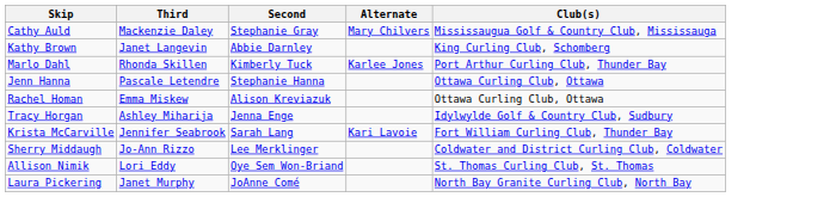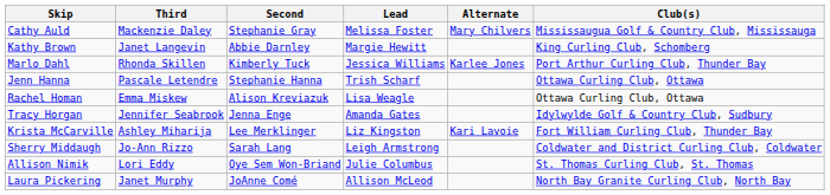+ column: Lead | Melissa Foster | Margie Hewitt | Jessica Williams | Trish Scharf | Lisa Weagle | Amanda Gates | Liz Kingston | Leigh Armstrong | Julie Columbus | Allison McLeod
Tracy Horgan | Third: Ashley Miharija -> Jennifer Seabrook
Krista McCarville | Third: Jennifer Seabrook -> Ashley Miharija
Krista McCarville | Second: Sarah Lang -> Lee Merklinger
Sherry Middaugh | Second: Lee Merklinger -> Sarah Lang
